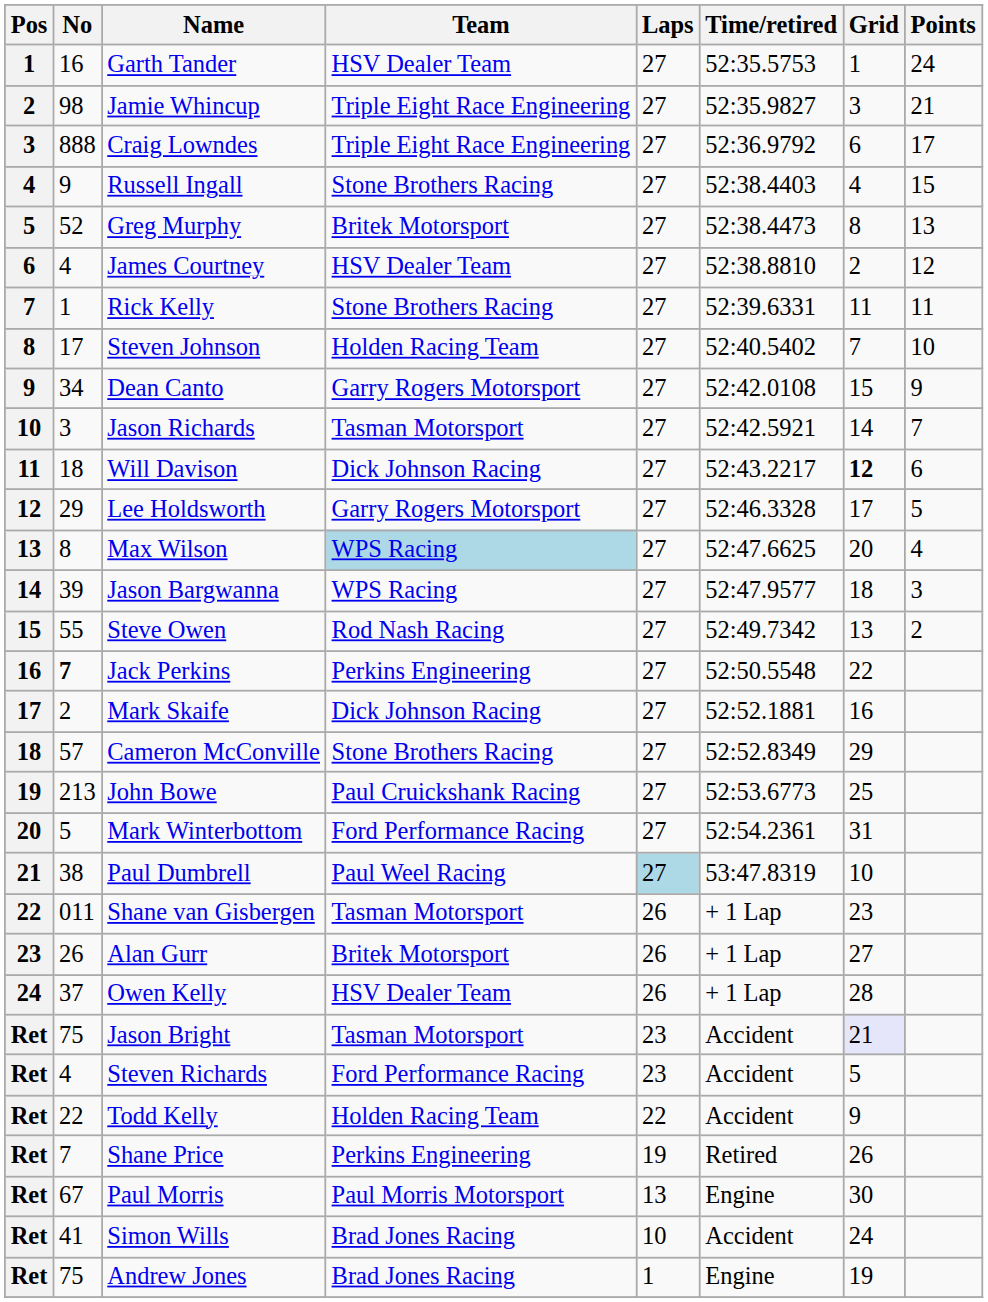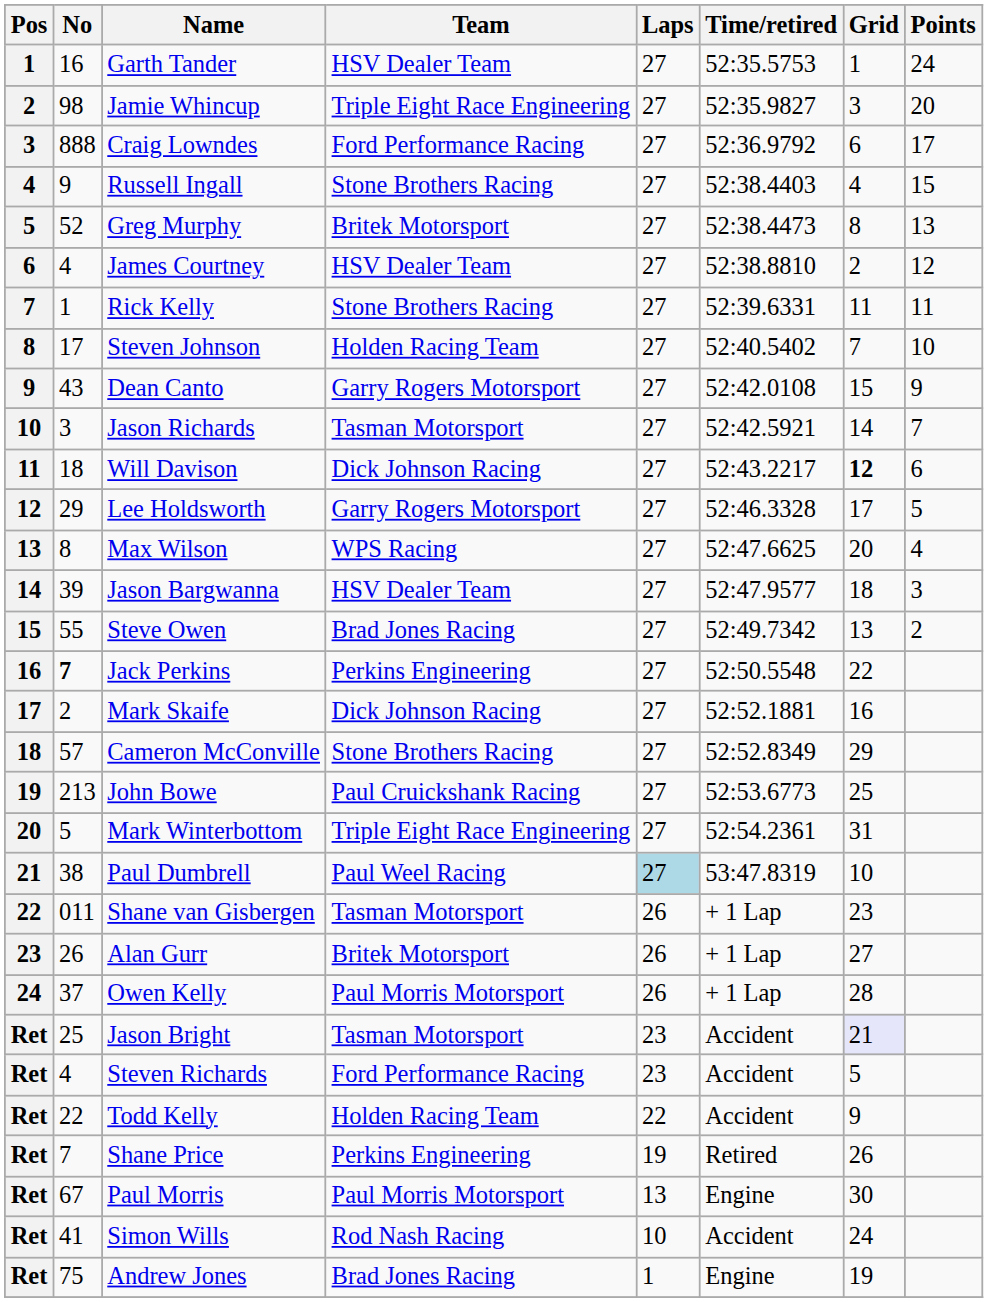Jamie Whincup | Points: 21 -> 20
Craig Lowndes | Team: Triple Eight Race Engineering -> Ford Performance Racing
Dean Canto | No: 34 -> 43
Max Wilson | Team: lightblue background -> no background
Jason Bargwanna | Team: WPS Racing -> HSV Dealer Team
Steve Owen | Team: Rod Nash Racing -> Brad Jones Racing
Mark Winterbottom | Team: Ford Performance Racing -> Triple Eight Race Engineering
Owen Kelly | Team: HSV Dealer Team -> Paul Morris Motorsport
Jason Bright | No: 75 -> 25
Simon Wills | Team: Brad Jones Racing -> Rod Nash Racing
